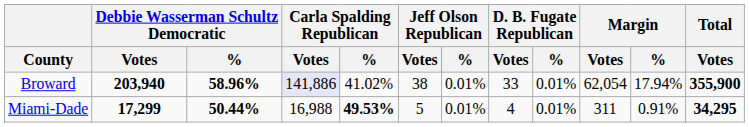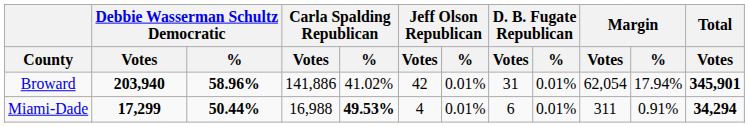Broward | Carla Spalding Republican / Votes: lavender background -> no background
Broward | Jeff Olson Republican / Votes: 38 -> 42
Broward | D. B. Fugate Republican / Votes: 33 -> 31
Broward | Total / Votes: 355,900 -> 345,901
Miami-Dade | Jeff Olson Republican / Votes: 5 -> 4
Miami-Dade | D. B. Fugate Republican / Votes: 4 -> 6
Miami-Dade | Total / Votes: 34,295 -> 34,294
